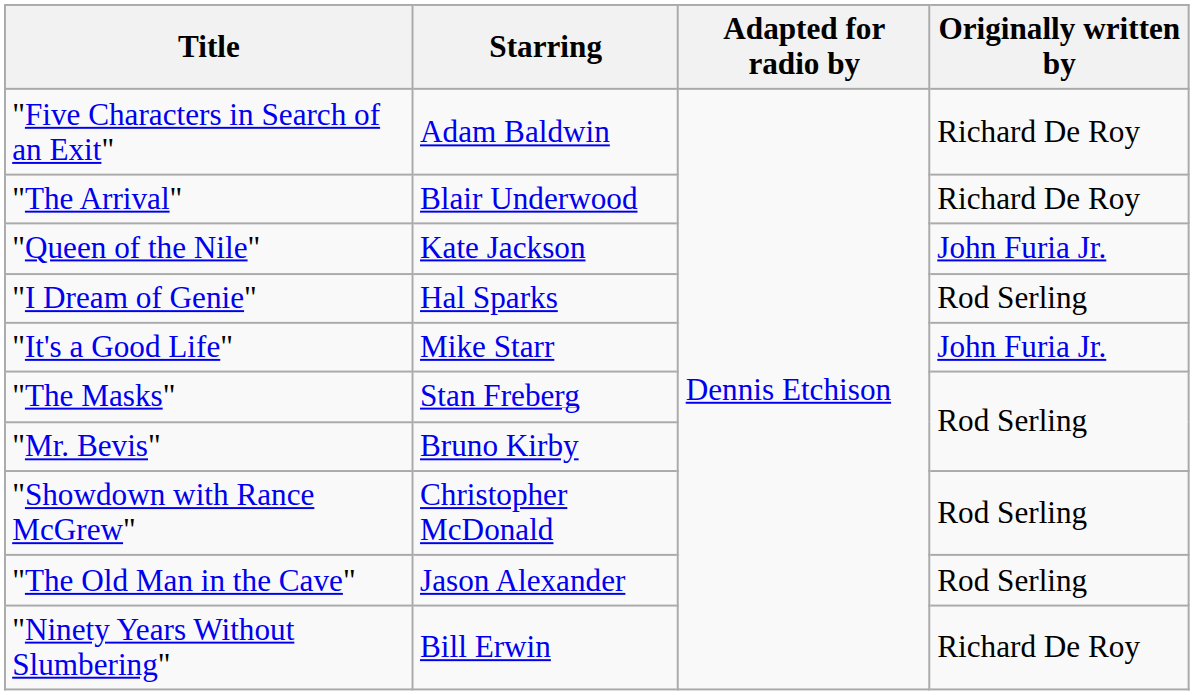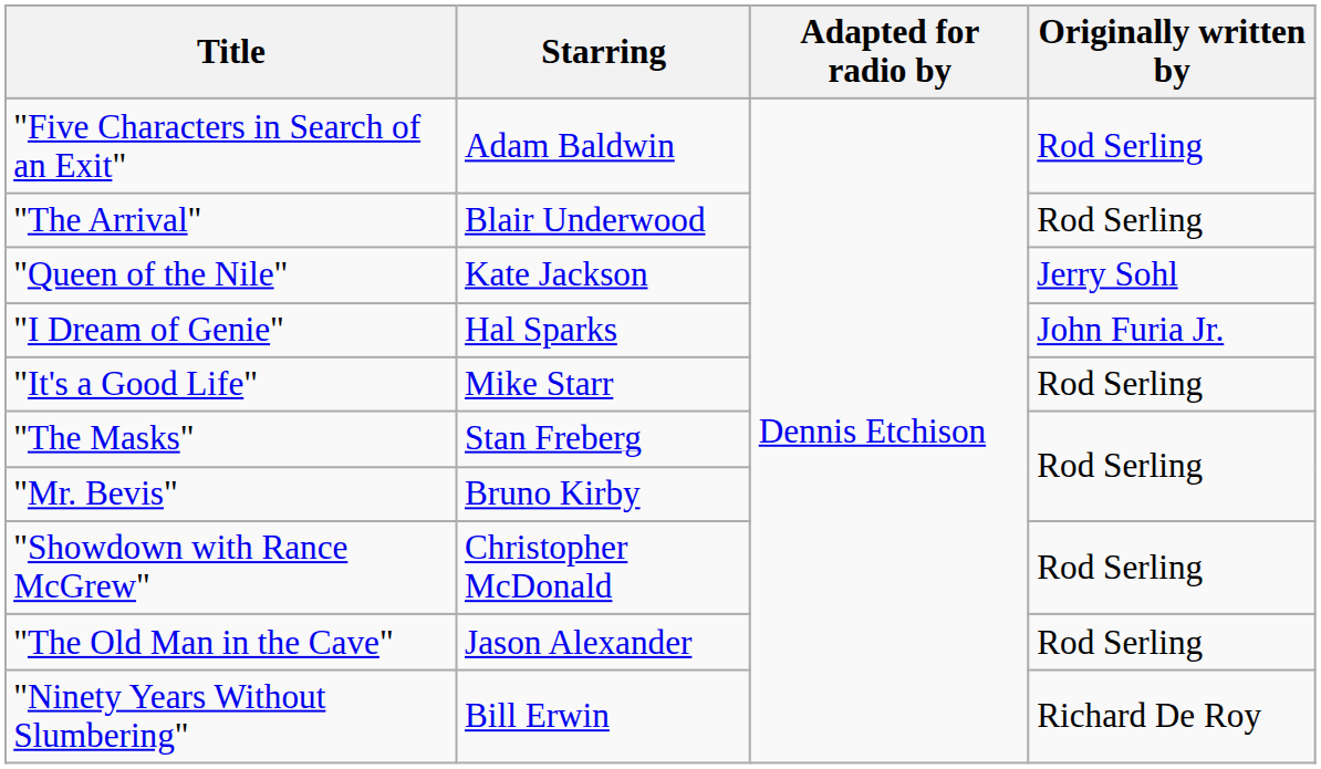"Five Characters in Search of an Exit" | Originally written by: Richard De Roy -> Rod Serling
"The Arrival" | Originally written by: Richard De Roy -> Rod Serling
"Queen of the Nile" | Originally written by: John Furia Jr. -> Jerry Sohl
"I Dream of Genie" | Originally written by: Rod Serling -> John Furia Jr.
"It's a Good Life" | Originally written by: John Furia Jr. -> Rod Serling
